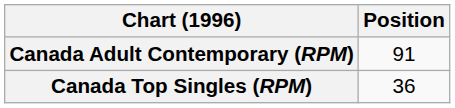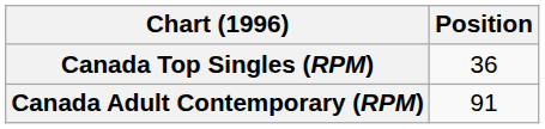rows swapped: Canada Top Singles (RPM) <-> Canada Adult Contemporary (RPM)
